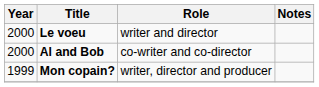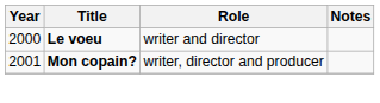- row: 2000 | Al and Bob | co-writer and co-director
Mon copain? | Year: 1999 -> 2001
